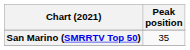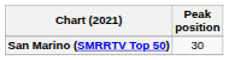San Marino (SMRRTV Top 50) | Peak position: 35 -> 30
